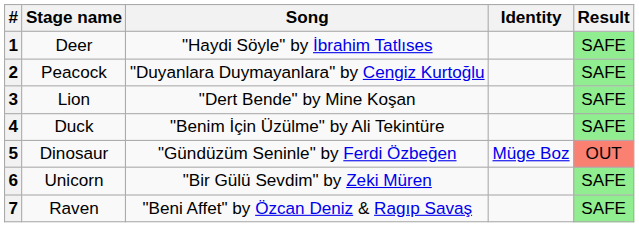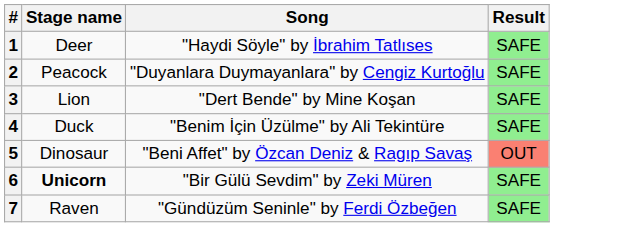- column: Identity | Müge Boz
5 | Song: "Gündüzüm Seninle" by Ferdi Özbeğen -> "Beni Affet" by Özcan Deniz & Ragıp Savaş
6 | Stage name: normal -> bold
7 | Song: "Beni Affet" by Özcan Deniz & Ragıp Savaş -> "Gündüzüm Seninle" by Ferdi Özbeğen
